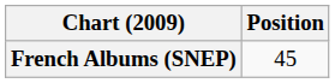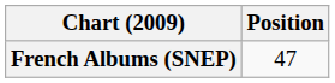French Albums (SNEP) | Position: 45 -> 47
